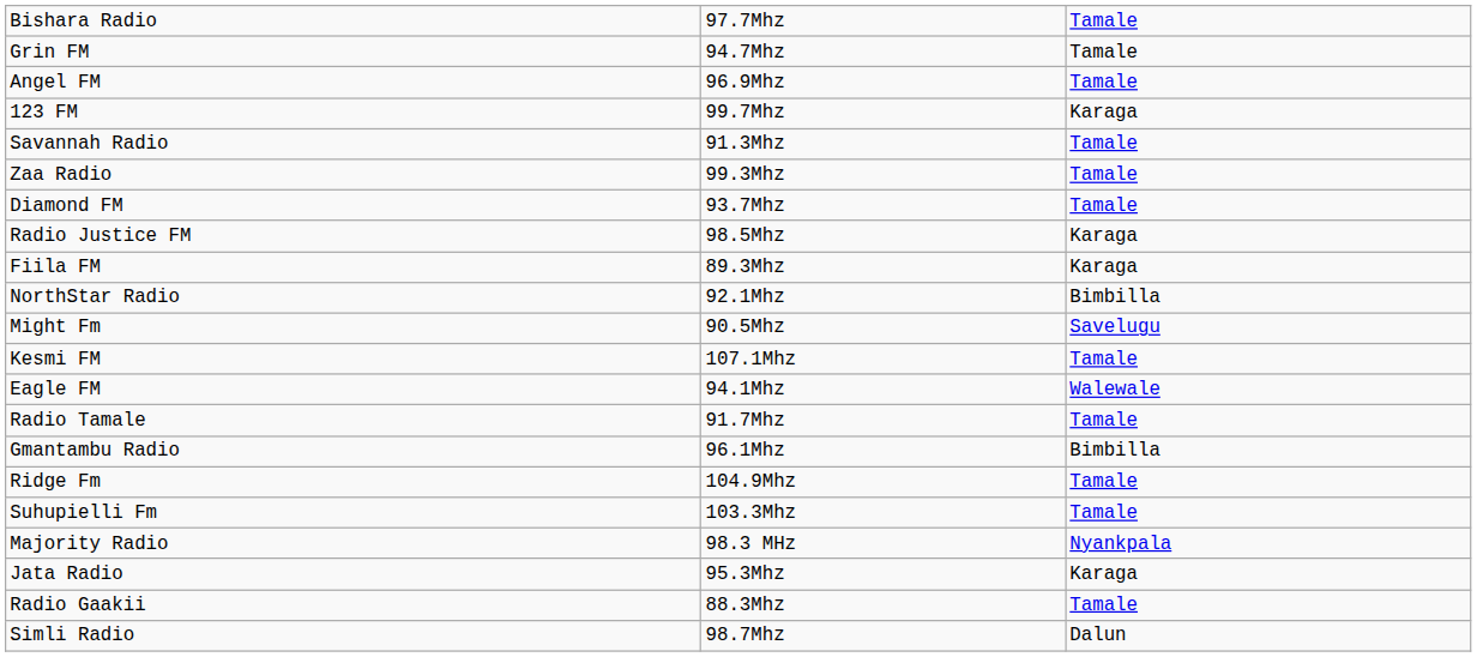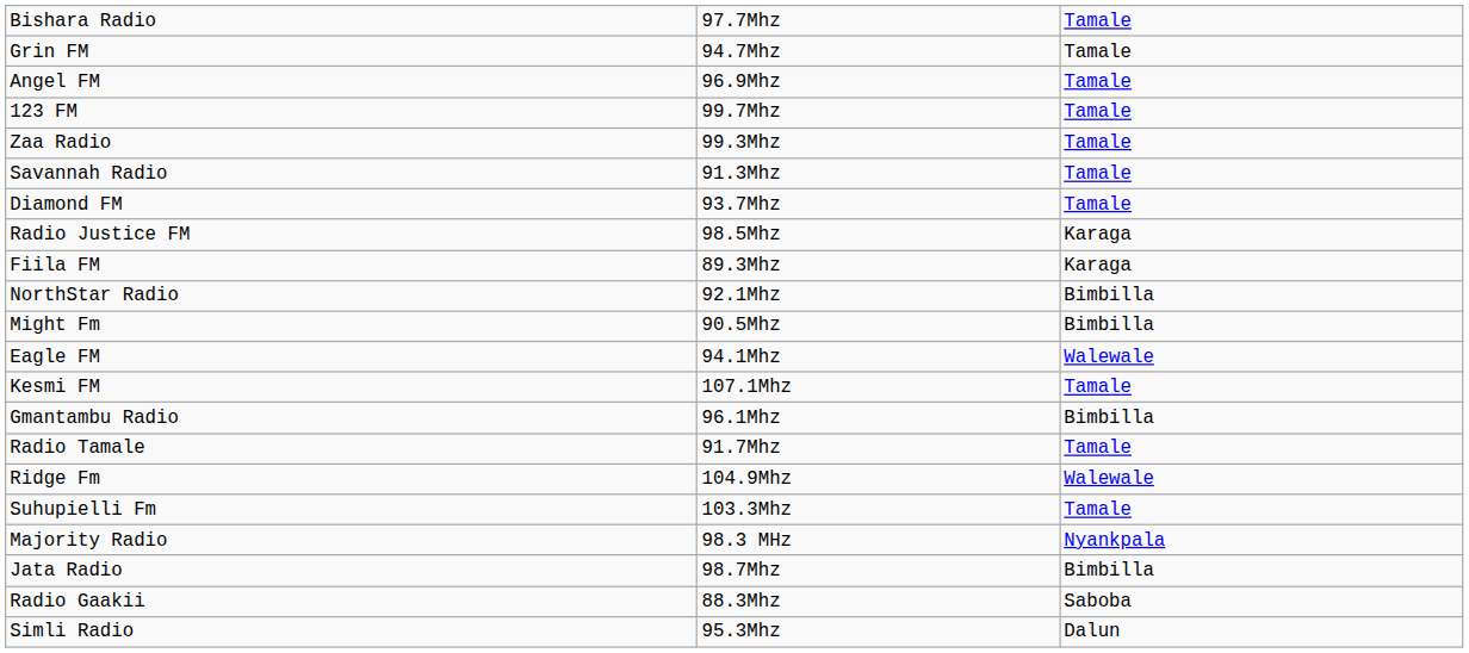123 FM | column 3: Karaga -> Tamale
rows swapped: Zaa Radio <-> Savannah Radio
Might Fm | column 3: Savelugu -> Bimbilla
rows swapped: Eagle FM <-> Kesmi FM
rows swapped: Gmantambu Radio <-> Radio Tamale
Ridge Fm | column 3: Tamale -> Walewale
Jata Radio | column 2: 95.3Mhz -> 98.7Mhz
Jata Radio | column 3: Karaga -> Bimbilla
Radio Gaakii | column 3: Tamale -> Saboba
Simli Radio | column 2: 98.7Mhz -> 95.3Mhz
